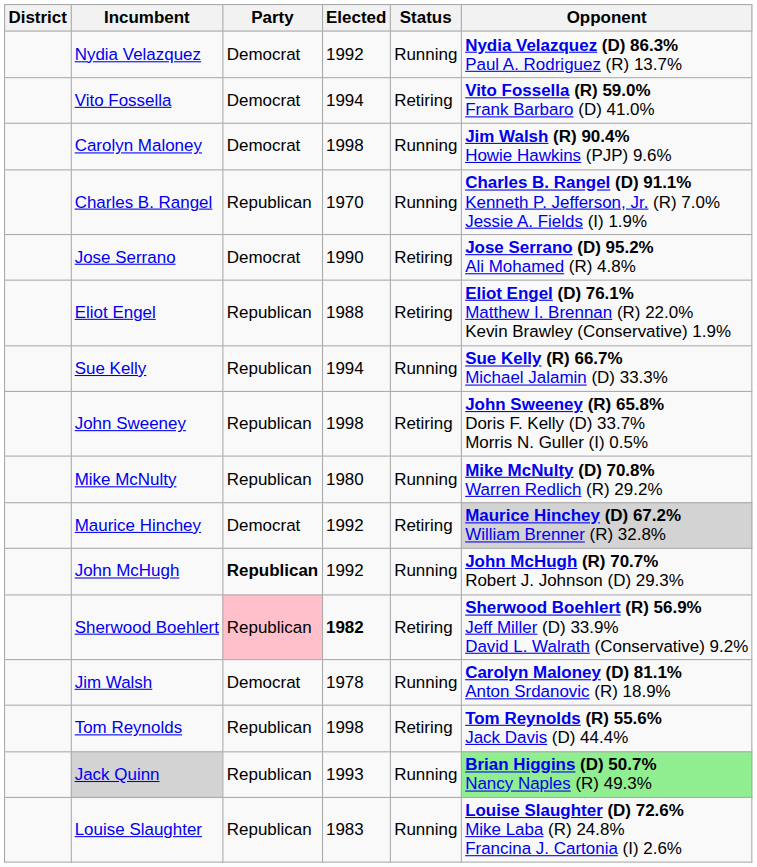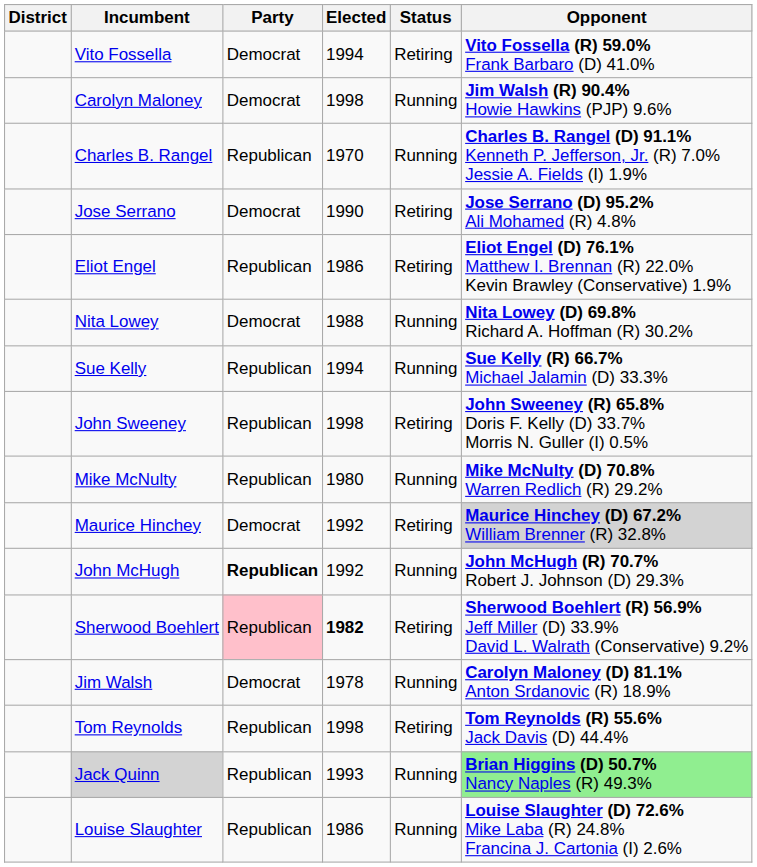- row: Nydia Velazquez | Democrat | 1992 | Running | Nydia Velazquez (D) 86.3% Paul A. Rodriguez (R) 13.7%
Eliot Engel | Elected: 1988 -> 1986
+ row: Nita Lowey | Democrat | 1988 | Running | Nita Lowey (D) 69.8% Richard A. Hoffman (R) 30.2%
Louise Slaughter | Elected: 1983 -> 1986
